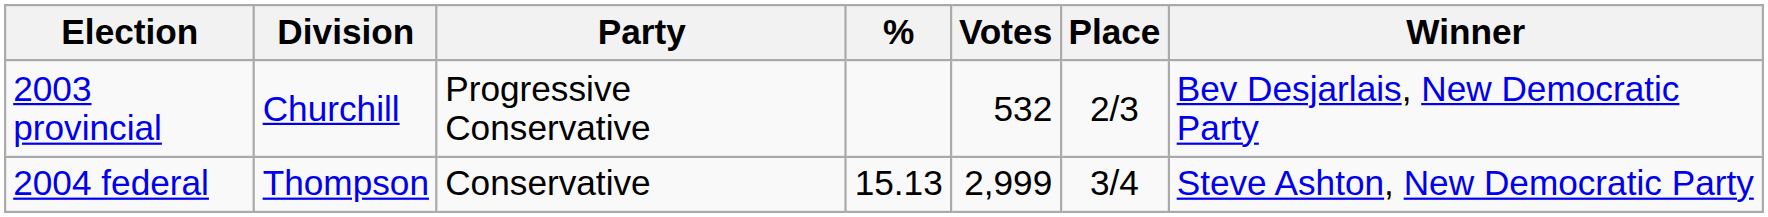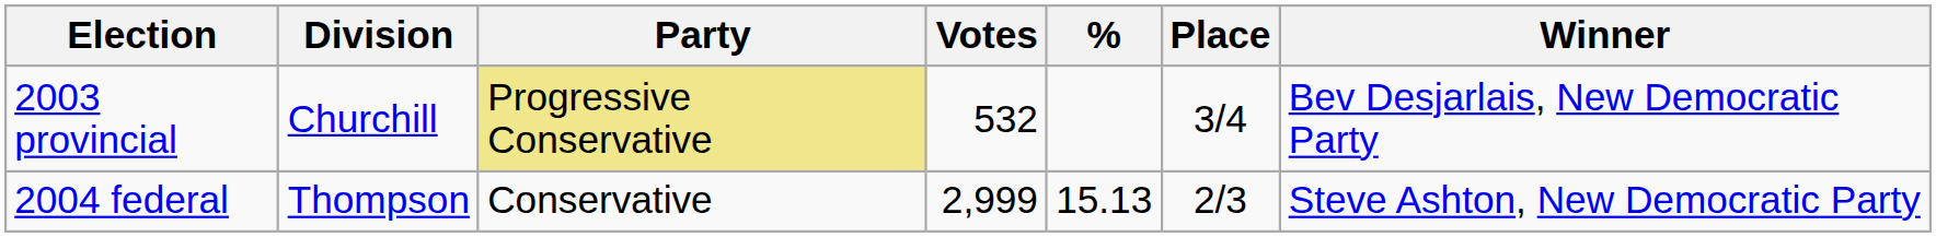columns swapped: Votes <-> %
2003 provincial | Party: no background -> khaki background
2003 provincial | Place: 2/3 -> 3/4
2004 federal | Place: 3/4 -> 2/3
